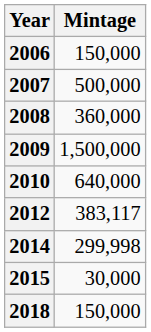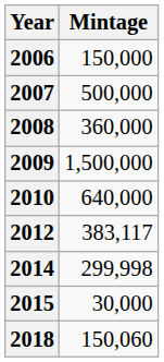2018 | Mintage: 150,000 -> 150,060
